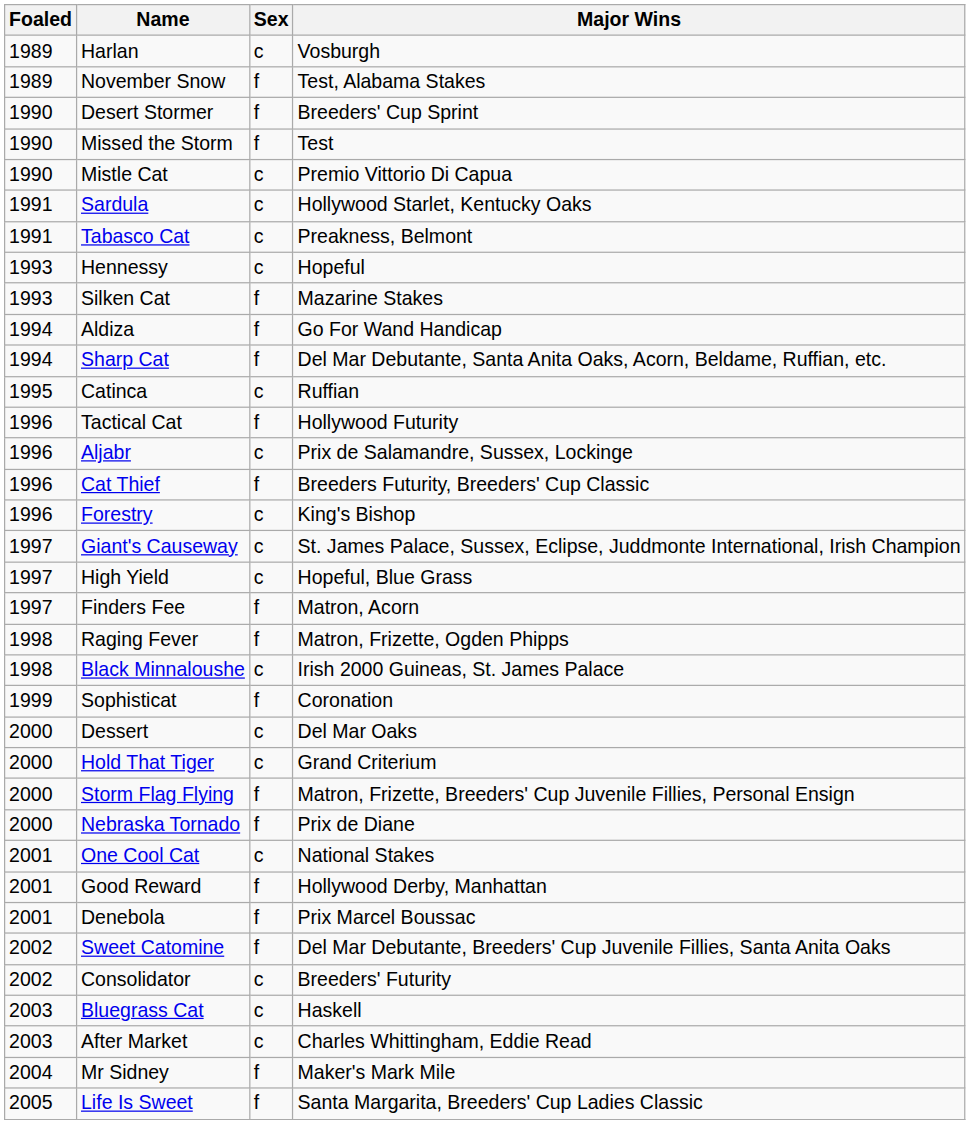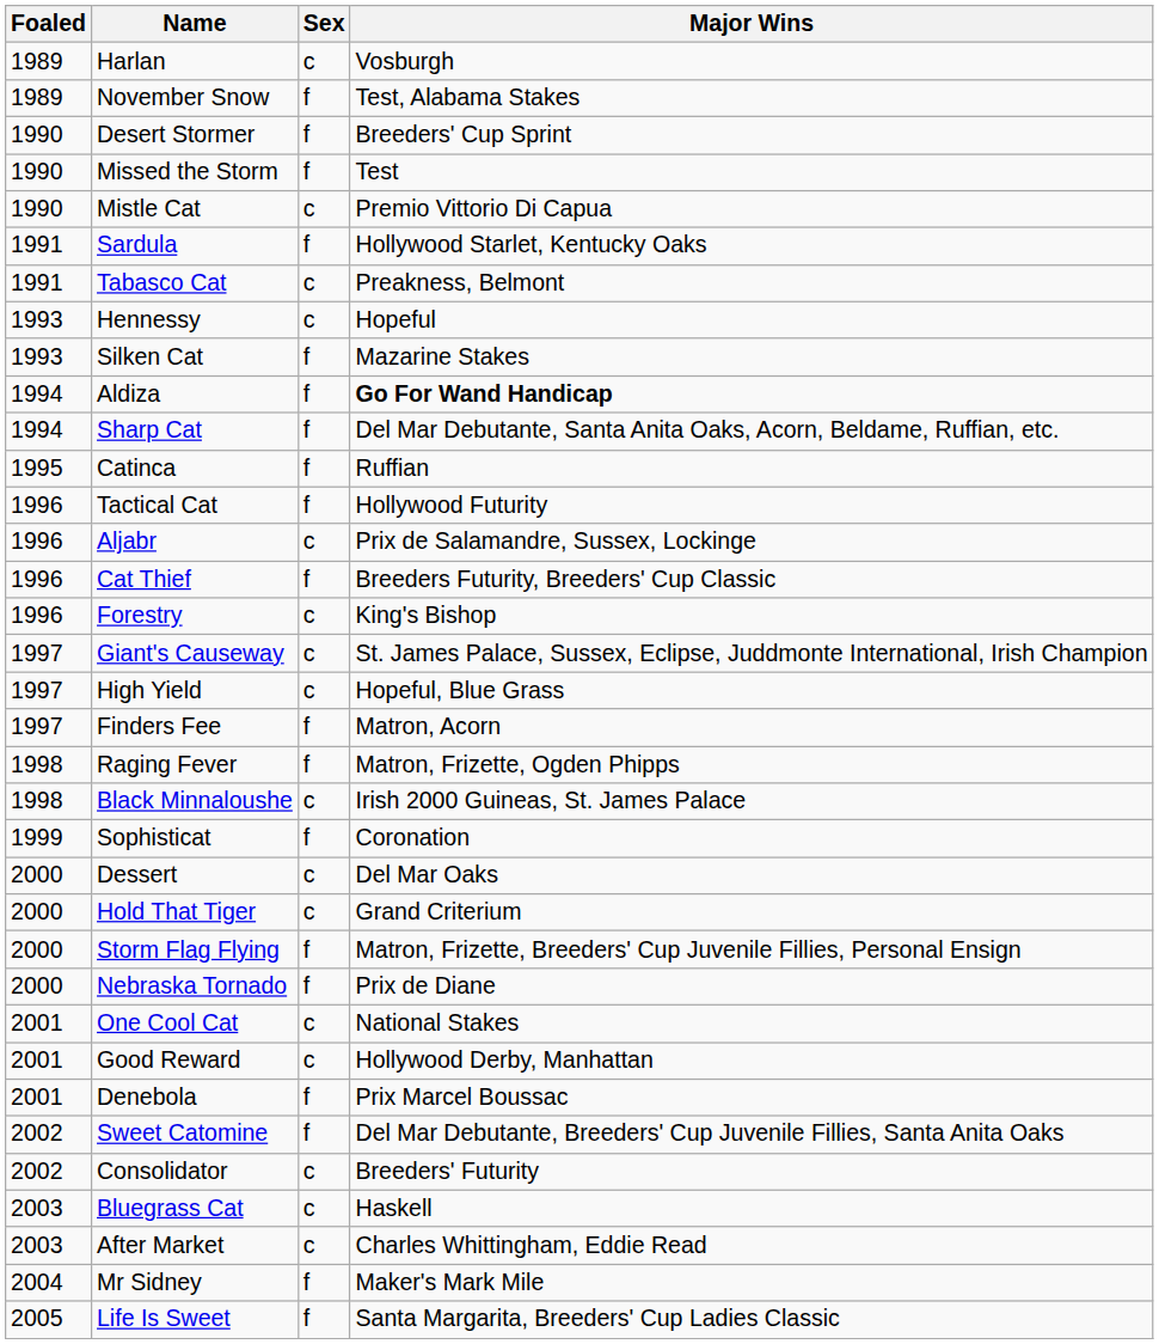Sardula | Sex: c -> f
Aldiza | Major Wins: normal -> bold
Catinca | Sex: c -> f
Good Reward | Sex: f -> c
